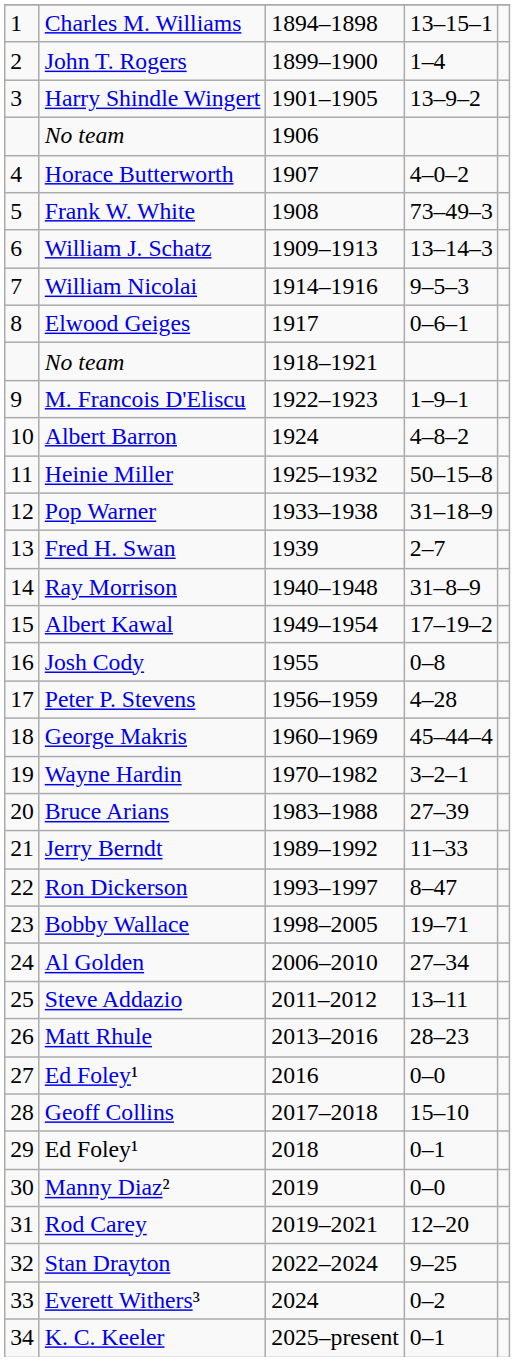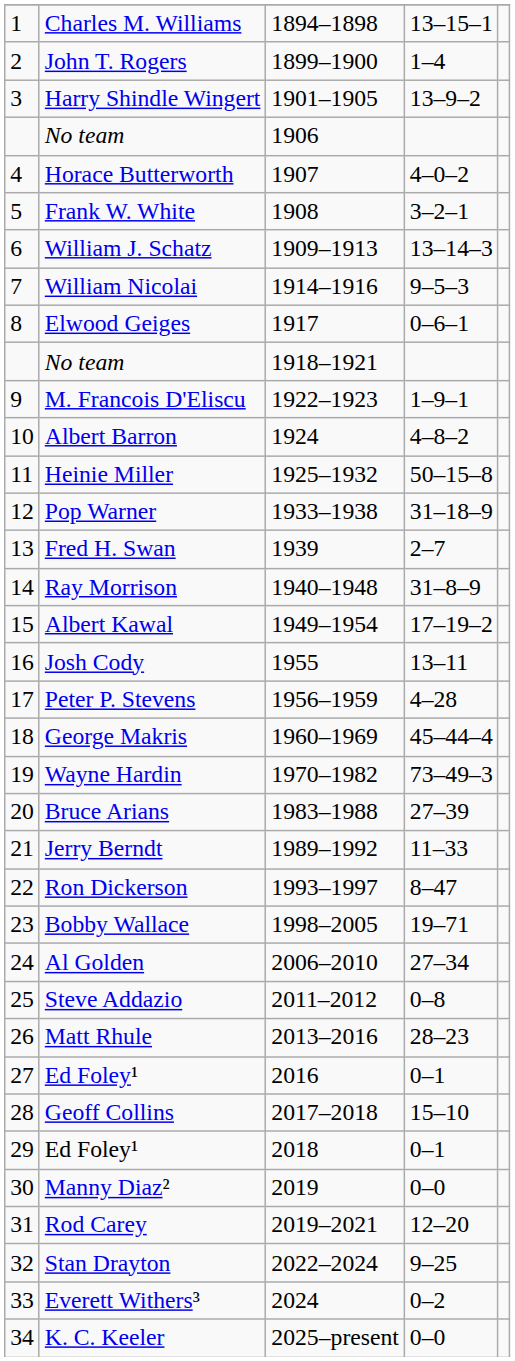Frank W. White | column 4: 73–49–3 -> 3–2–1
Josh Cody | column 4: 0–8 -> 13–11
Wayne Hardin | column 4: 3–2–1 -> 73–49–3
Steve Addazio | column 4: 13–11 -> 0–8
Ed Foley¹ / 2016 | column 4: 0–0 -> 0–1
K. C. Keeler | column 4: 0–1 -> 0–0
